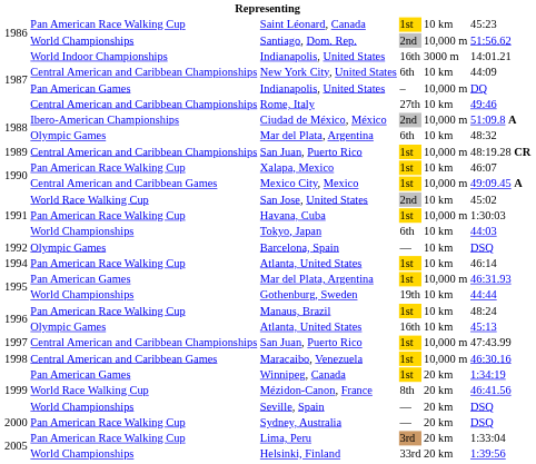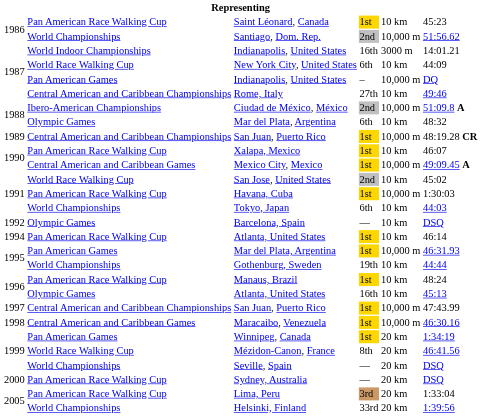New York City, United States | column 2: Central American and Caribbean Championships -> World Race Walking Cup
